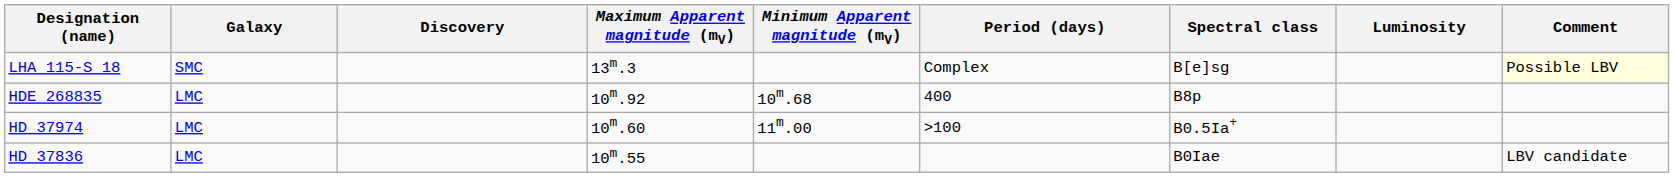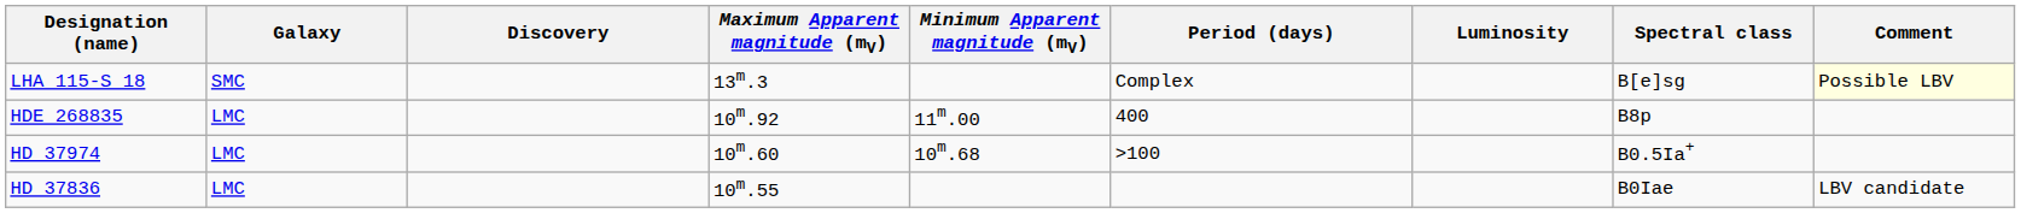columns swapped: Spectral class <-> Luminosity
HDE 268835 | Minimum Apparent magnitude (mV): 10m.68 -> 11m.00
HD 37974 | Minimum Apparent magnitude (mV): 11m.00 -> 10m.68
